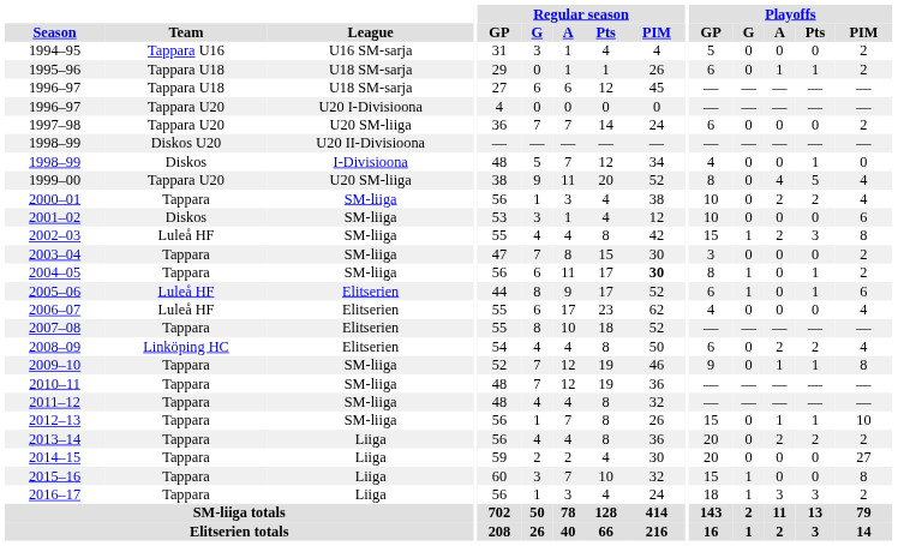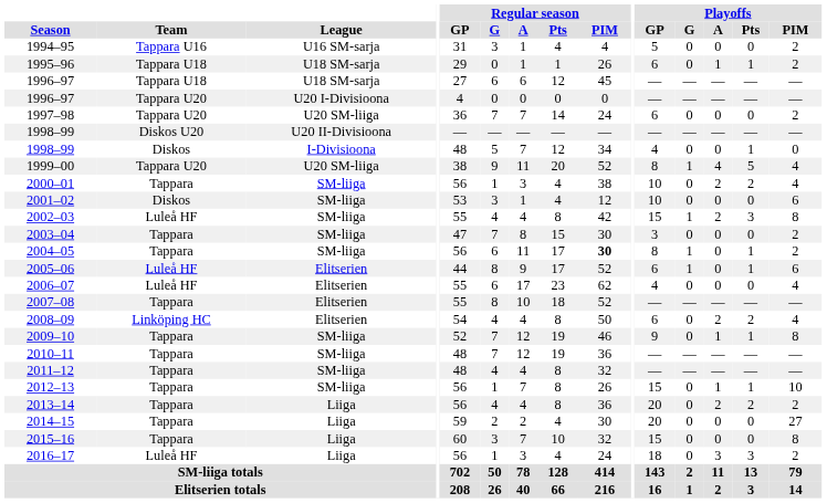1999–00 | Playoffs / G: 0 -> 1
2015–16 | Playoffs / G: 1 -> 0
2016–17 | Team: Tappara -> Luleå HF
2016–17 | Playoffs / G: 1 -> 0
